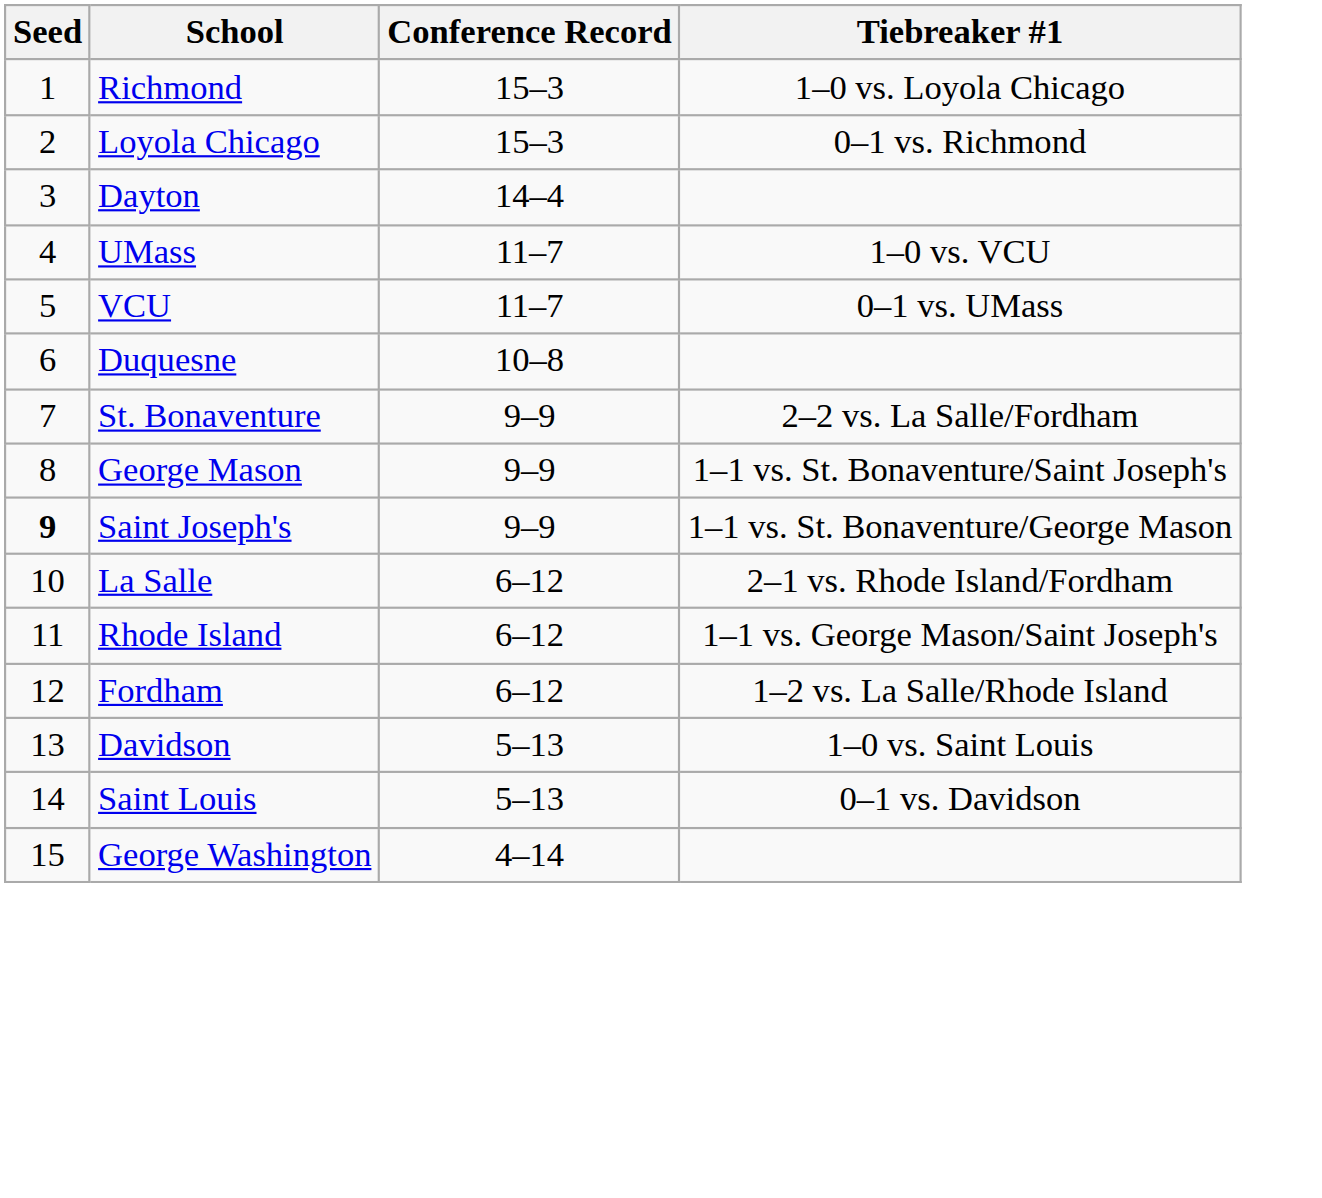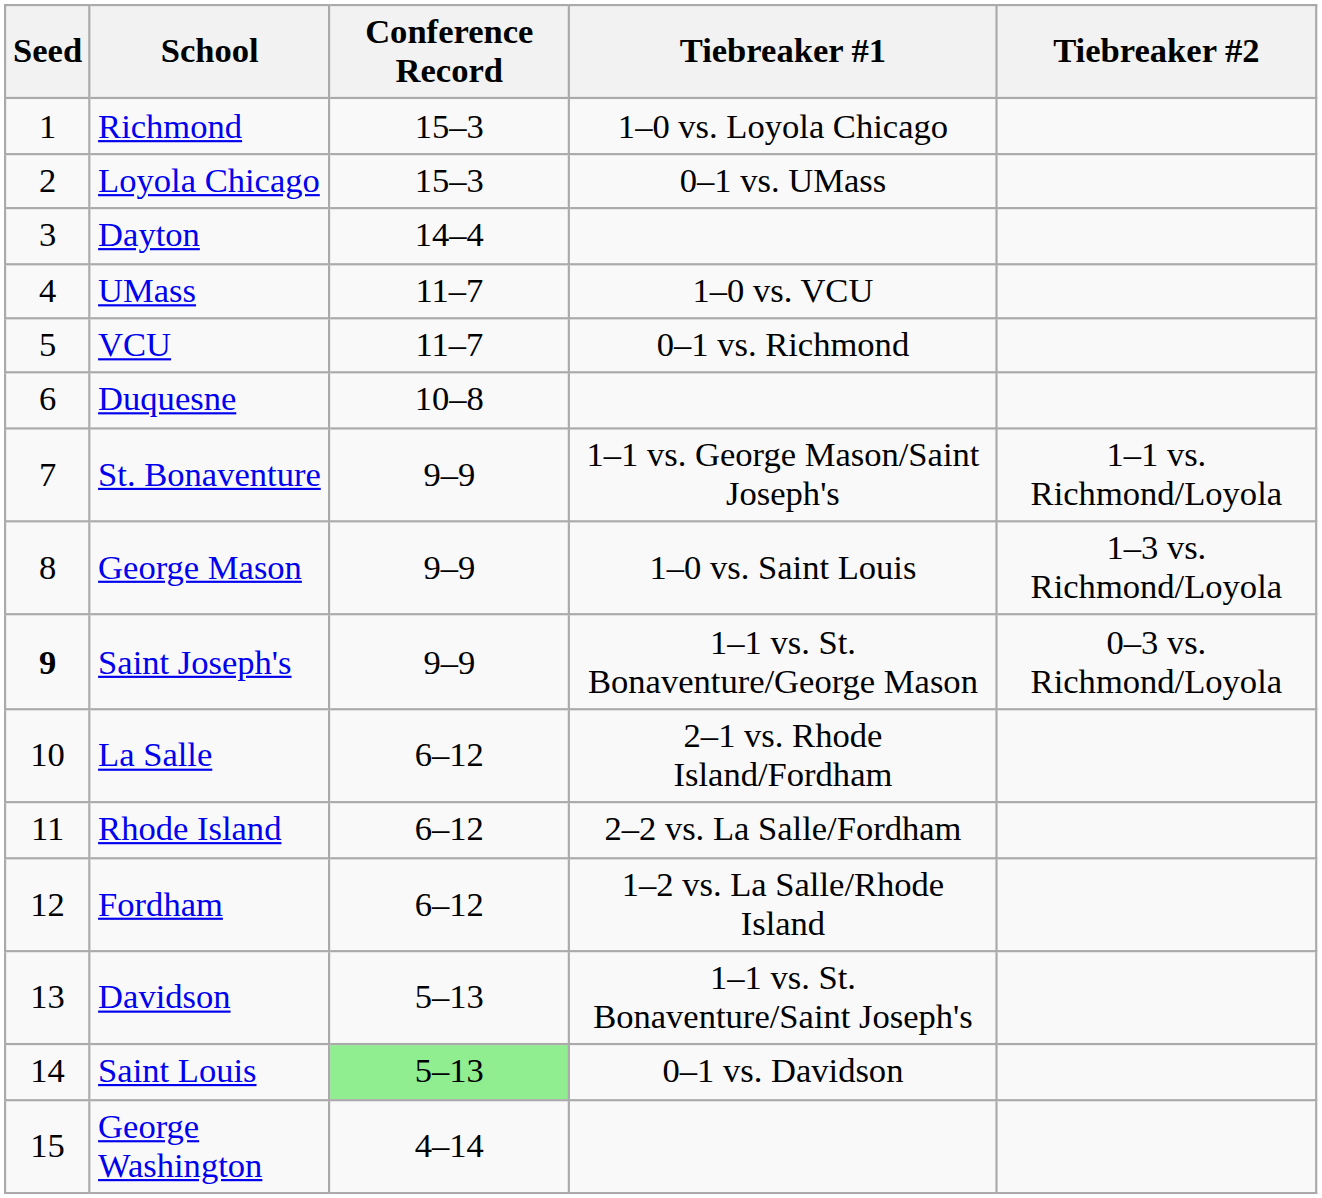+ column: Tiebreaker #2 | 1–1 vs. Richmond/Loyola | 1–3 vs. Richmond/Loyola | 0–3 vs. Richmond/Loyola
Loyola Chicago | Tiebreaker #1: 0–1 vs. Richmond -> 0–1 vs. UMass
VCU | Tiebreaker #1: 0–1 vs. UMass -> 0–1 vs. Richmond
St. Bonaventure | Tiebreaker #1: 2–2 vs. La Salle/Fordham -> 1–1 vs. George Mason/Saint Joseph's
George Mason | Tiebreaker #1: 1–1 vs. St. Bonaventure/Saint Joseph's -> 1–0 vs. Saint Louis
Rhode Island | Tiebreaker #1: 1–1 vs. George Mason/Saint Joseph's -> 2–2 vs. La Salle/Fordham
Davidson | Tiebreaker #1: 1–0 vs. Saint Louis -> 1–1 vs. St. Bonaventure/Saint Joseph's
Saint Louis | Conference Record: no background -> lightgreen background
